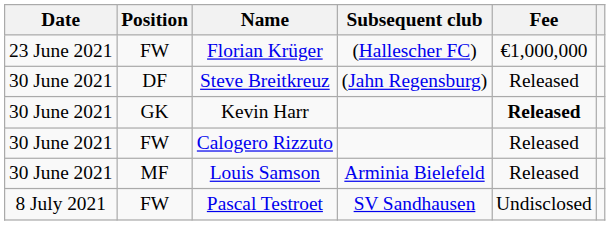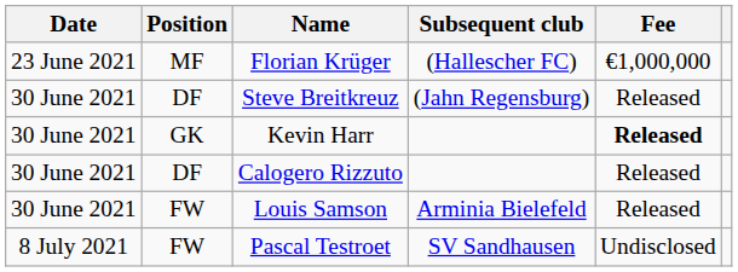Florian Krüger | Position: FW -> MF
Calogero Rizzuto | Position: FW -> DF
Louis Samson | Position: MF -> FW
